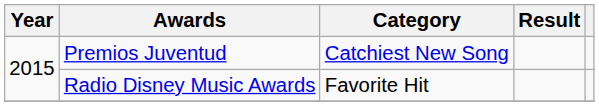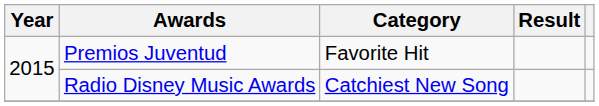Premios Juventud | Category: Catchiest New Song -> Favorite Hit
Radio Disney Music Awards | Category: Favorite Hit -> Catchiest New Song
